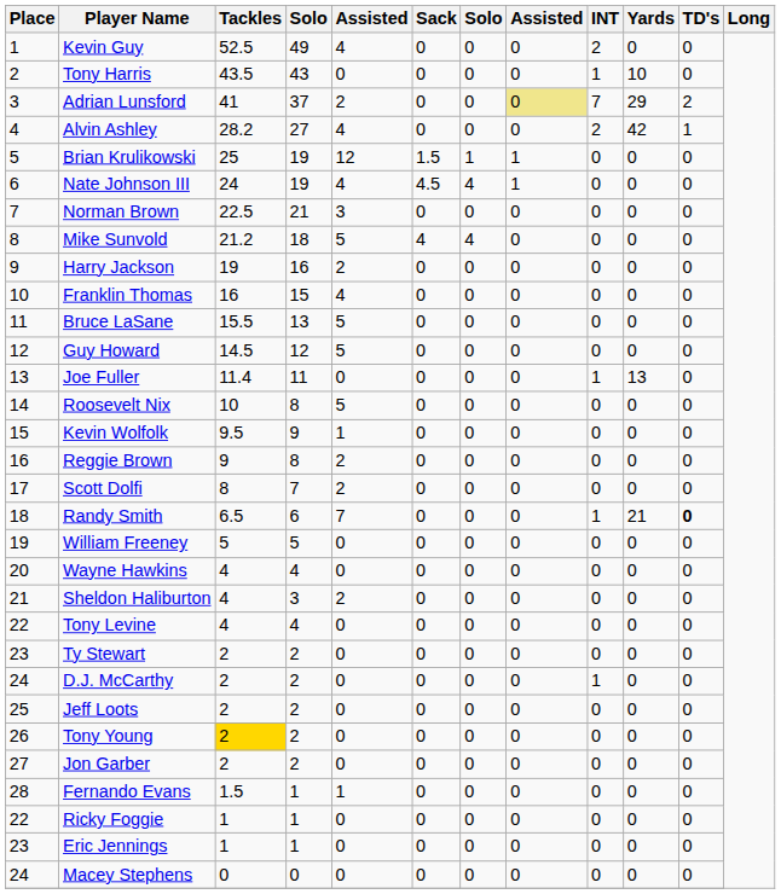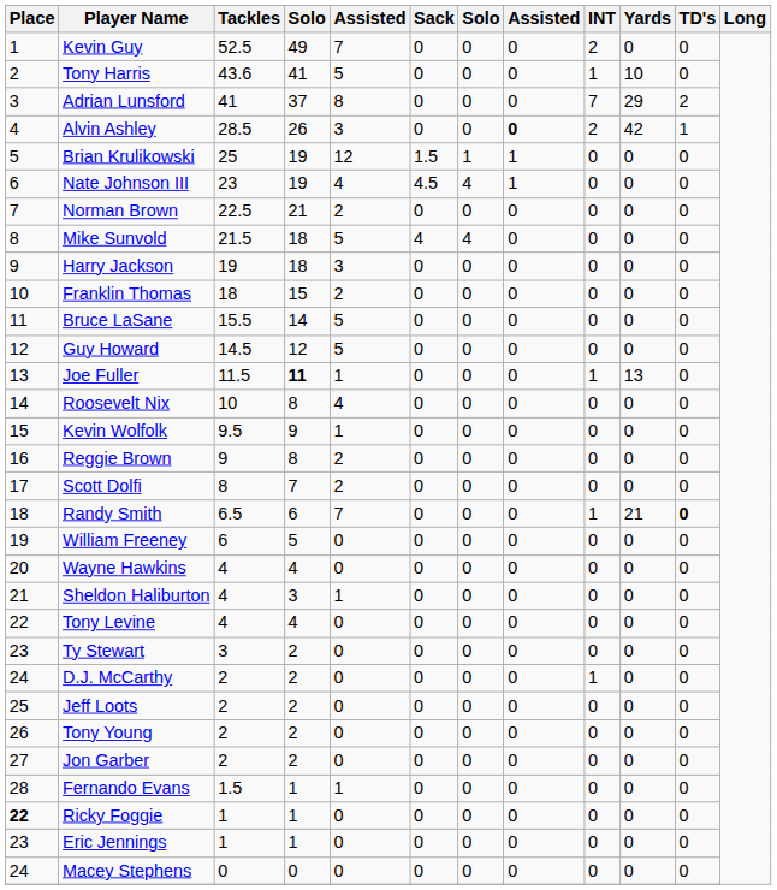Kevin Guy | column 5: 4 -> 7
Tony Harris | Tackles: 43.5 -> 43.6
Tony Harris | column 4: 43 -> 41
Tony Harris | column 5: 0 -> 5
Adrian Lunsford | column 5: 2 -> 8
Adrian Lunsford | column 8: khaki background -> no background
Alvin Ashley | Tackles: 28.2 -> 28.5
Alvin Ashley | column 4: 27 -> 26
Alvin Ashley | column 5: 4 -> 3
Alvin Ashley | column 8: normal -> bold
Nate Johnson III | Tackles: 24 -> 23
Norman Brown | column 5: 3 -> 2
Mike Sunvold | Tackles: 21.2 -> 21.5
Harry Jackson | column 4: 16 -> 18
Harry Jackson | column 5: 2 -> 3
Franklin Thomas | Tackles: 16 -> 18
Franklin Thomas | column 5: 4 -> 2
Bruce LaSane | column 4: 13 -> 14
Joe Fuller | Tackles: 11.4 -> 11.5
Joe Fuller | column 4: normal -> bold
Joe Fuller | column 5: 0 -> 1
Roosevelt Nix | column 5: 5 -> 4
William Freeney | Tackles: 5 -> 6
Sheldon Haliburton | column 5: 2 -> 1
Ty Stewart | Tackles: 2 -> 3
Tony Young | Tackles: gold background -> no background
Ricky Foggie | Place: normal -> bold
